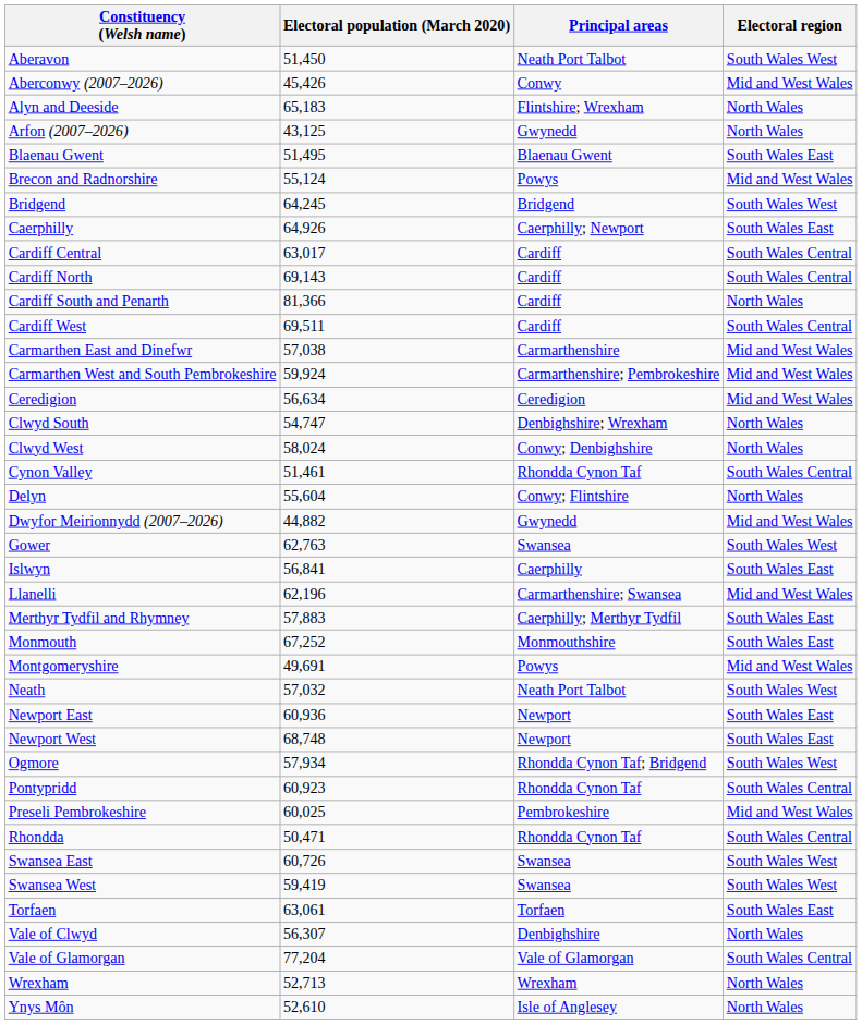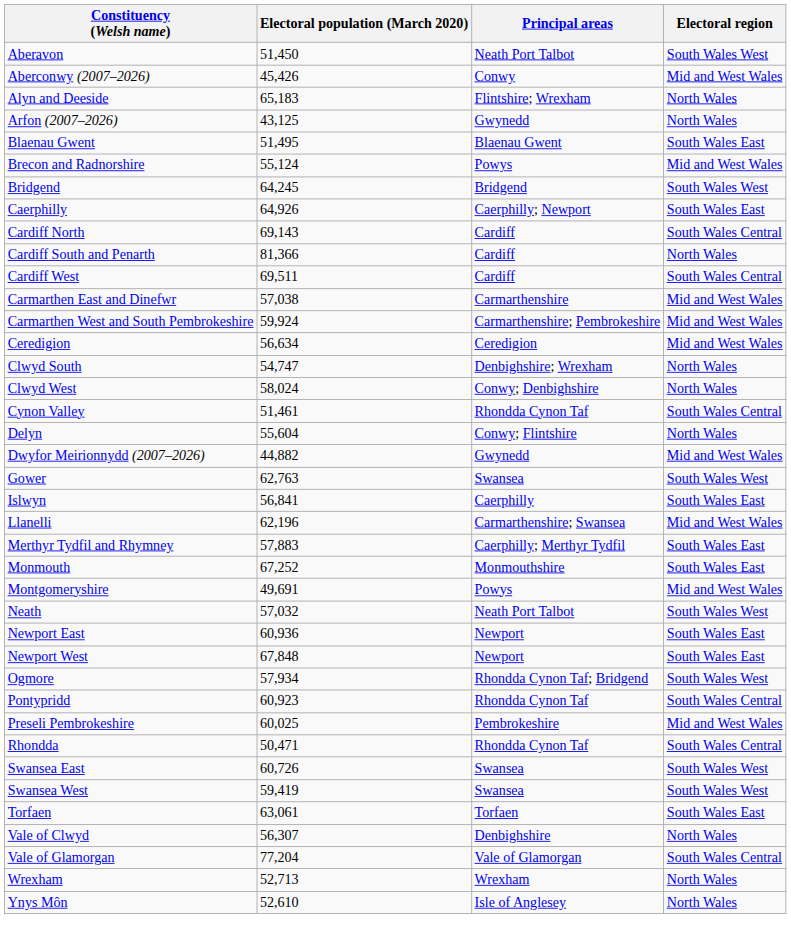- row: Cardiff Central | 63,017 | Cardiff | South Wales Central
Newport West | Electoral population (March 2020): 68,748 -> 67,848
